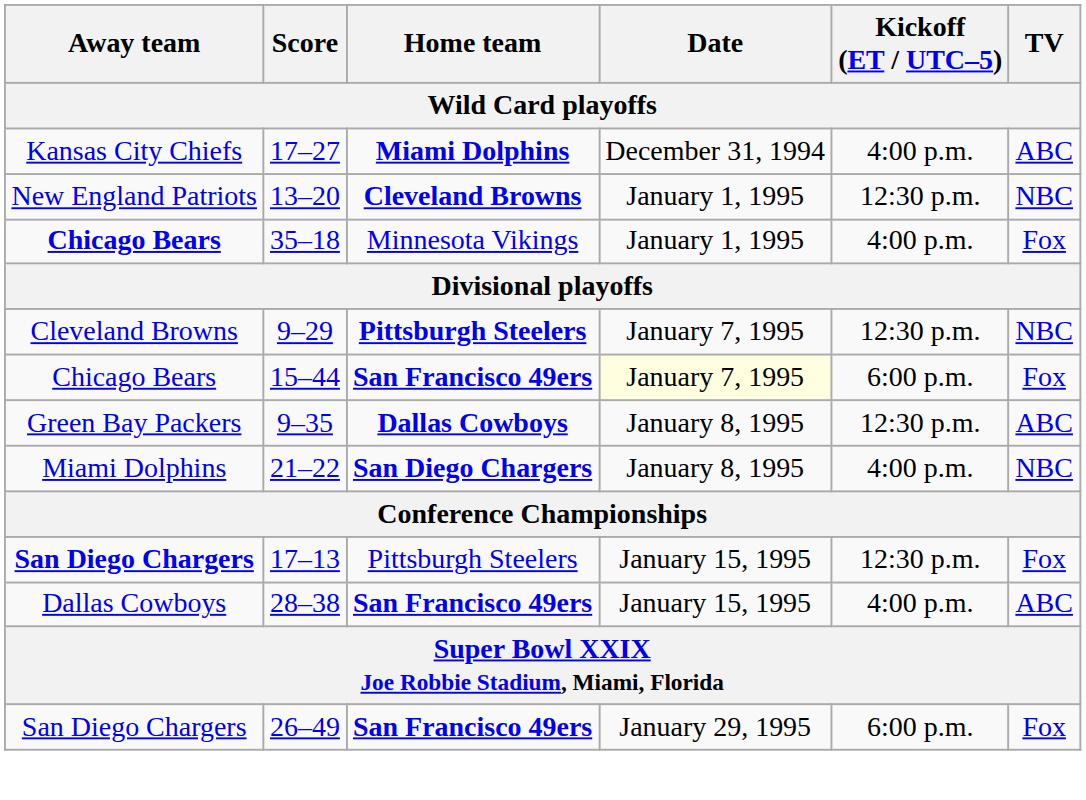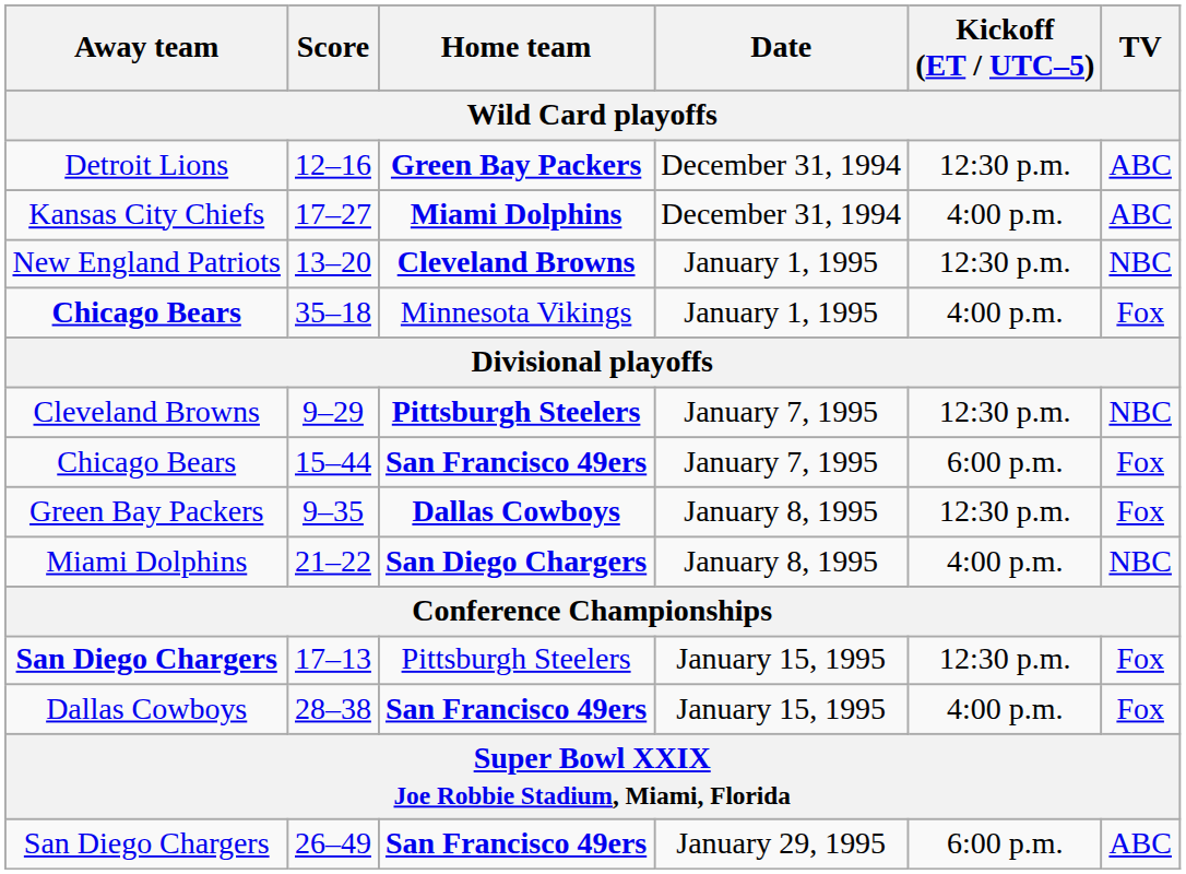+ row: Detroit Lions | 12–16 | Green Bay Packers | December 31, 1994 | 12:30 p.m. | ABC
15–44 | Date: lightyellow background -> no background
9–35 | TV: ABC -> Fox
28–38 | TV: ABC -> Fox
26–49 | TV: Fox -> ABC
